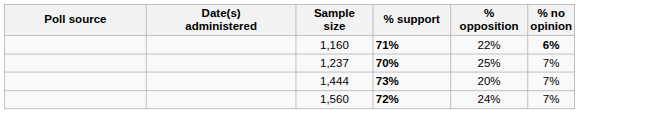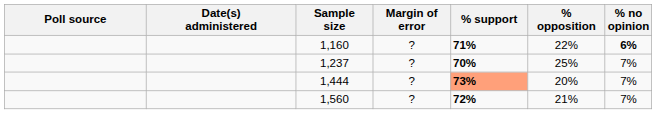+ column: Margin of error | ? | ? | ? | ?
1,444 | % support: no background -> lightsalmon background
1,560 | % opposition: 24% -> 21%
